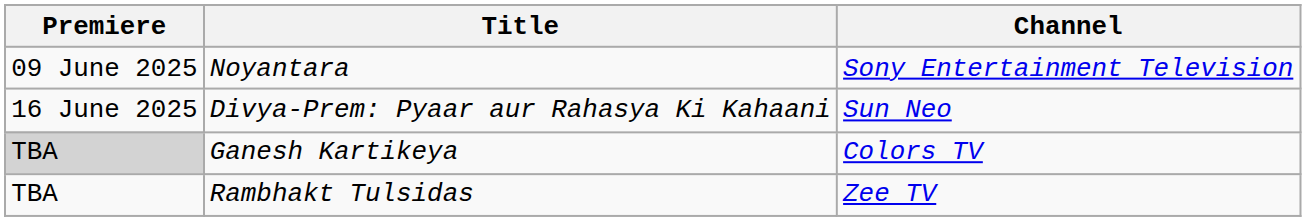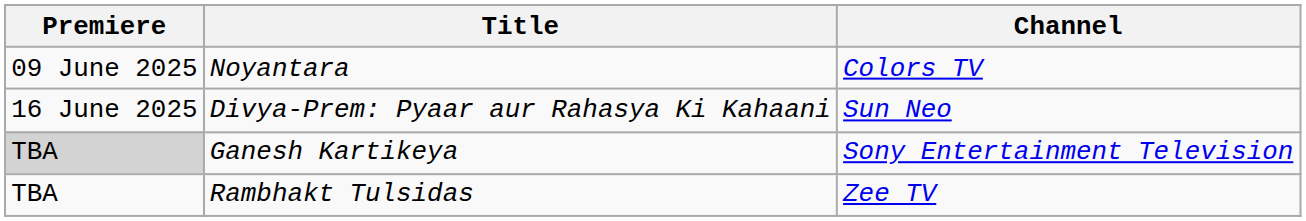Noyantara | Channel: Sony Entertainment Television -> Colors TV
Ganesh Kartikeya | Channel: Colors TV -> Sony Entertainment Television
